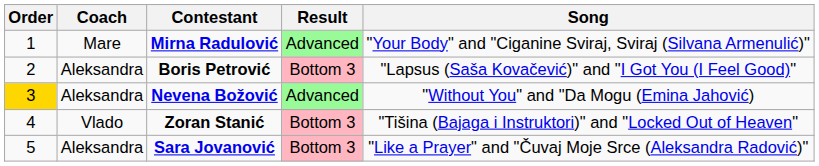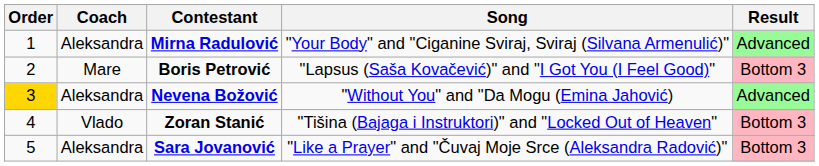columns swapped: Song <-> Result
Mirna Radulović | Coach: Mare -> Aleksandra
Boris Petrović | Coach: Aleksandra -> Mare
